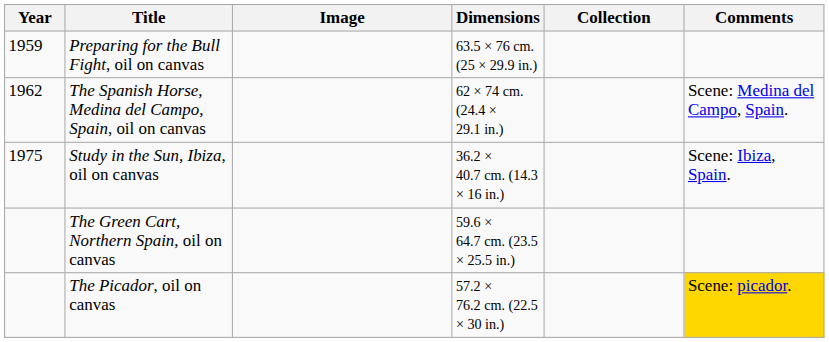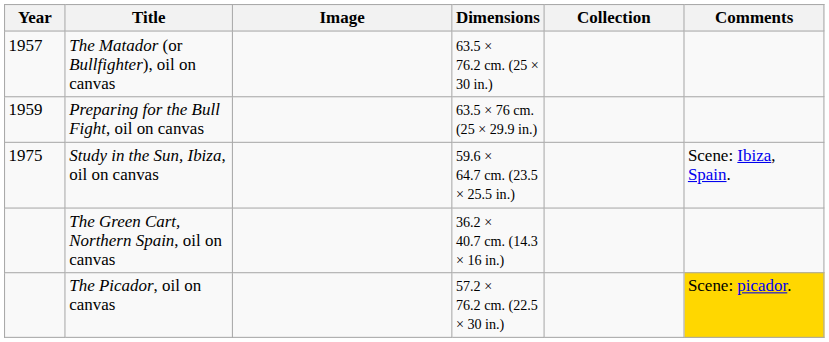+ row: 1957 | The Matador (or Bullfighter), oil on canvas | 63.5 × 76.2 cm. (25 × 30 in.)
- row: 1962 | The Spanish Horse, Medina del Campo, Spain, oil on canvas | 62 × 74 cm. (24.4 × 29.1 in.) | Scene: Medina del Campo, Spain.
Study in the Sun, Ibiza, oil on canvas | Dimensions: 36.2 × 40.7 cm. (14.3 × 16 in.) -> 59.6 × 64.7 cm. (23.5 × 25.5 in.)
The Green Cart, Northern Spain, oil on canvas | Dimensions: 59.6 × 64.7 cm. (23.5 × 25.5 in.) -> 36.2 × 40.7 cm. (14.3 × 16 in.)
